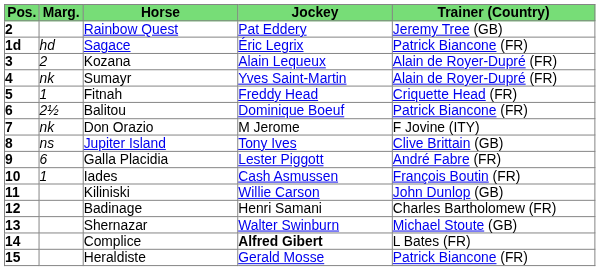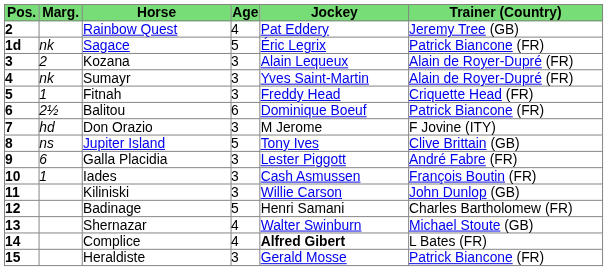+ column: Age | 4 | 5 | 3 | 3 | 3 | 6 | 3 | 5 | 3 | 3 | 3 | 5 | 4 | 4 | 3
Sagace | Marg.: hd -> nk
Don Orazio | Marg.: nk -> hd
